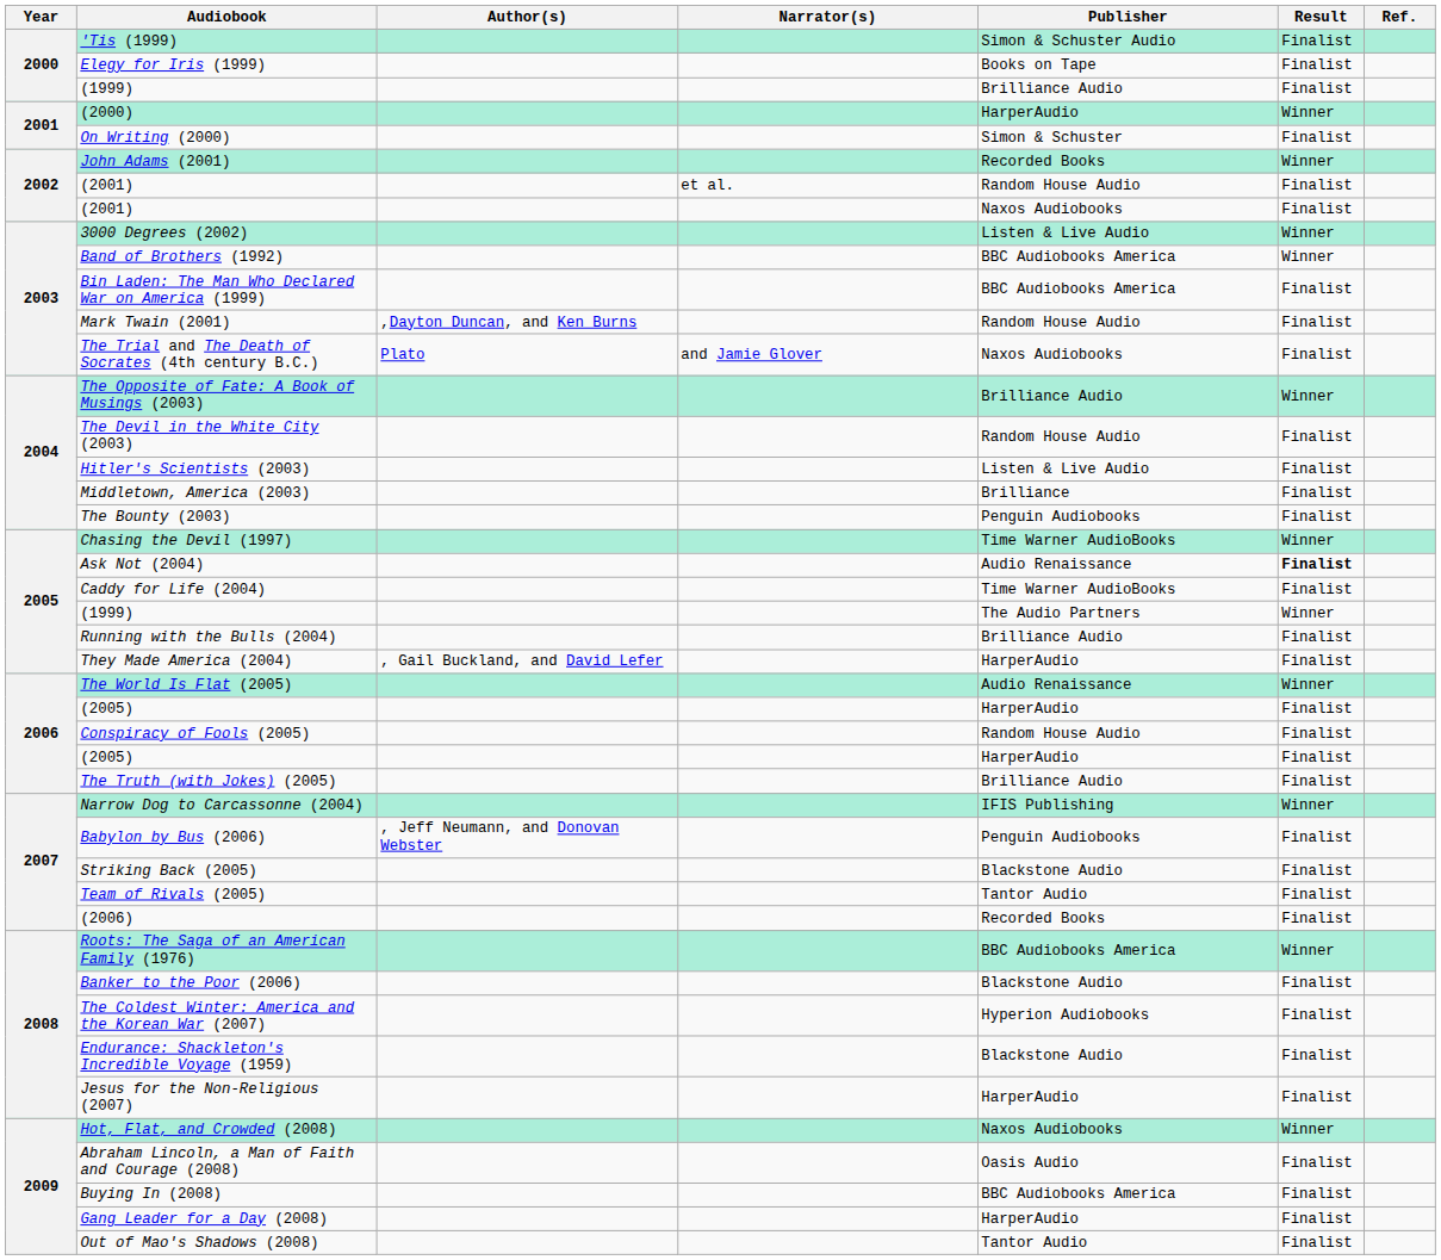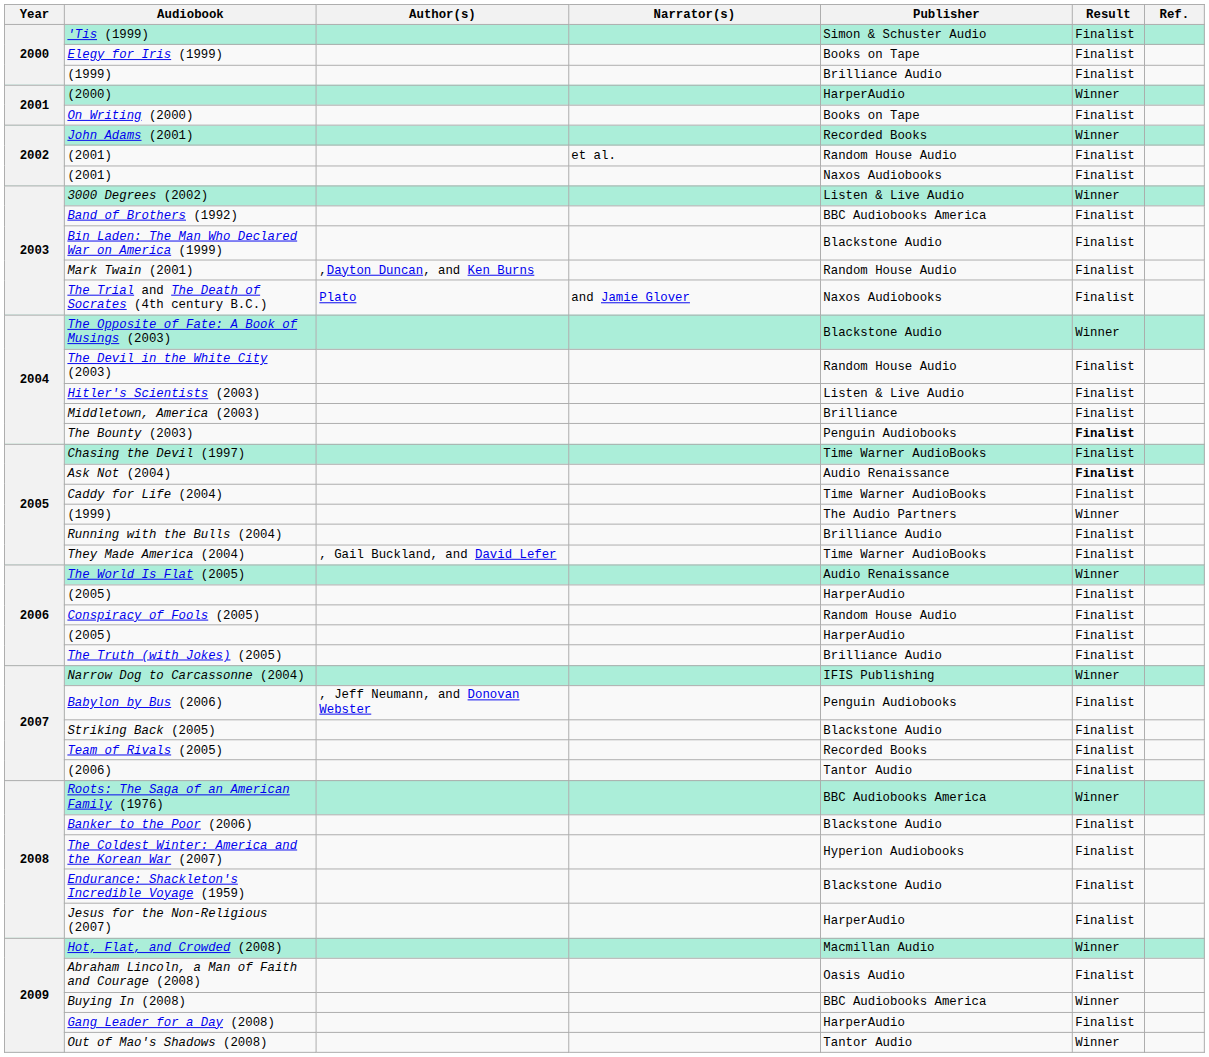On Writing (2000) | Publisher: Simon & Schuster -> Books on Tape
Band of Brothers (1992) | Result: Winner -> Finalist
Bin Laden: The Man Who Declared War on America (1999) | Publisher: BBC Audiobooks America -> Blackstone Audio
The Opposite of Fate: A Book of Musings (2003) | Publisher: Brilliance Audio -> Blackstone Audio
The Bounty (2003) | Result: normal -> bold
Chasing the Devil (1997) | Result: Winner -> Finalist
They Made America (2004) | Publisher: HarperAudio -> Time Warner AudioBooks
Team of Rivals (2005) | Publisher: Tantor Audio -> Recorded Books
(2006) | Publisher: Recorded Books -> Tantor Audio
Hot, Flat, and Crowded (2008) | Publisher: Naxos Audiobooks -> Macmillan Audio
Buying In (2008) | Result: Finalist -> Winner
Out of Mao's Shadows (2008) | Result: Finalist -> Winner
